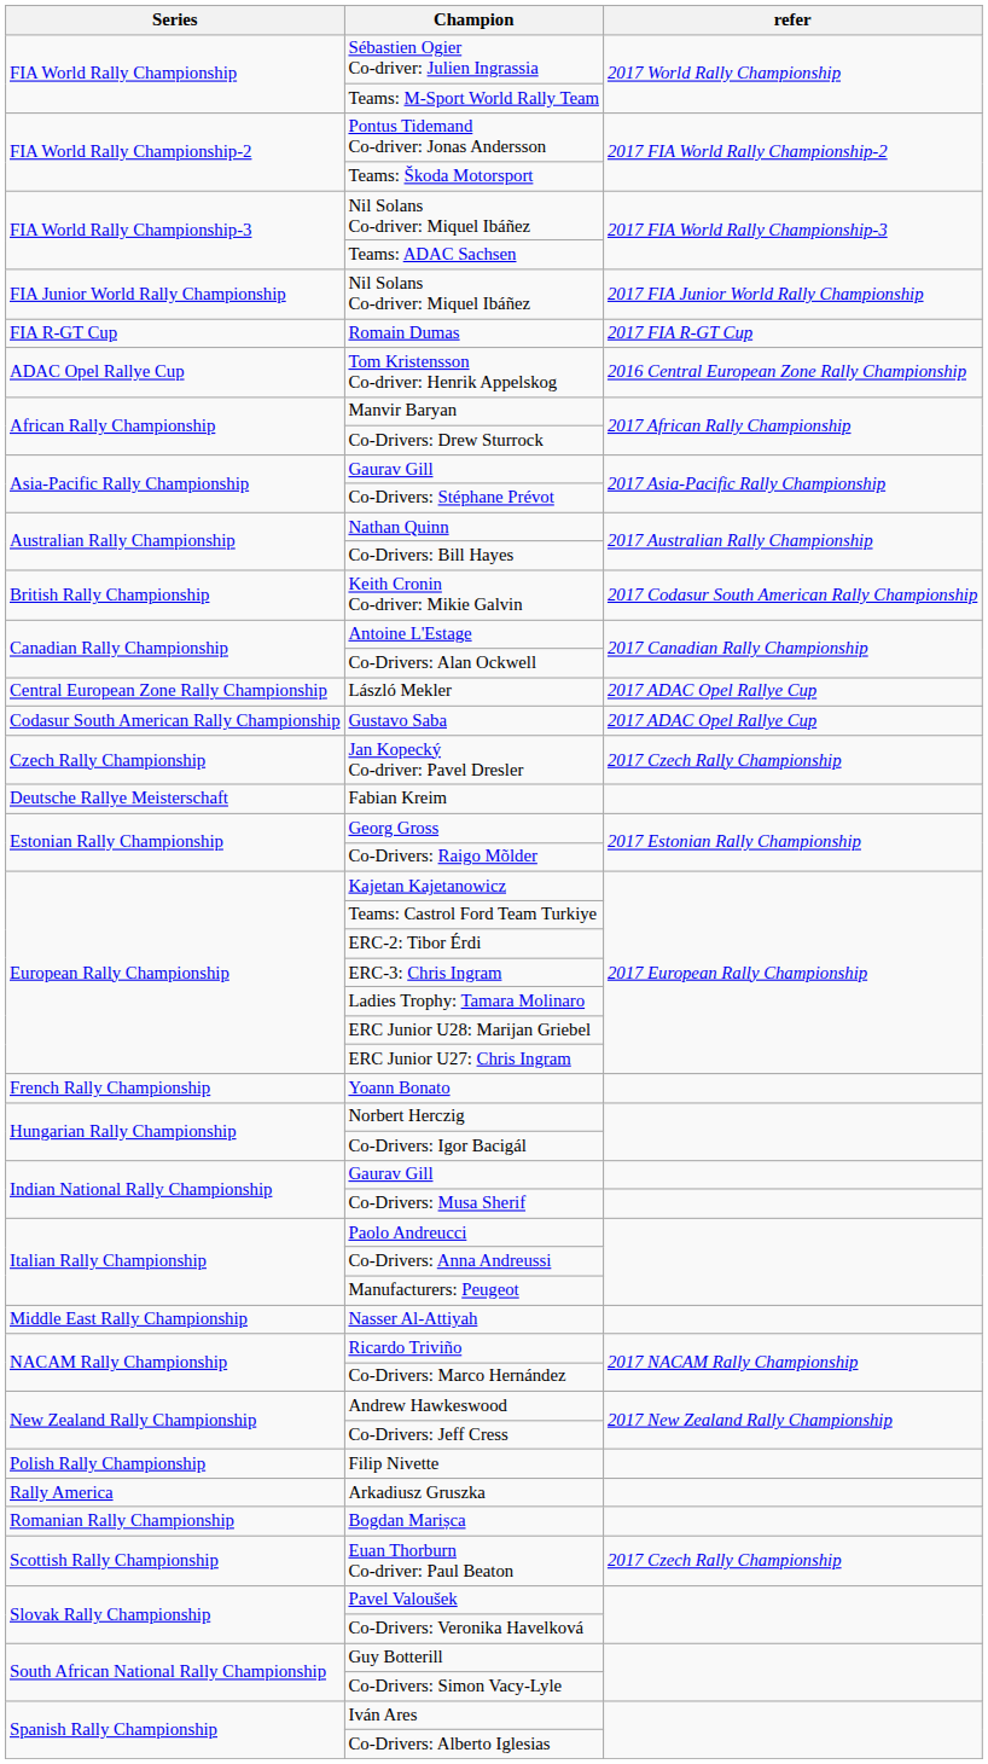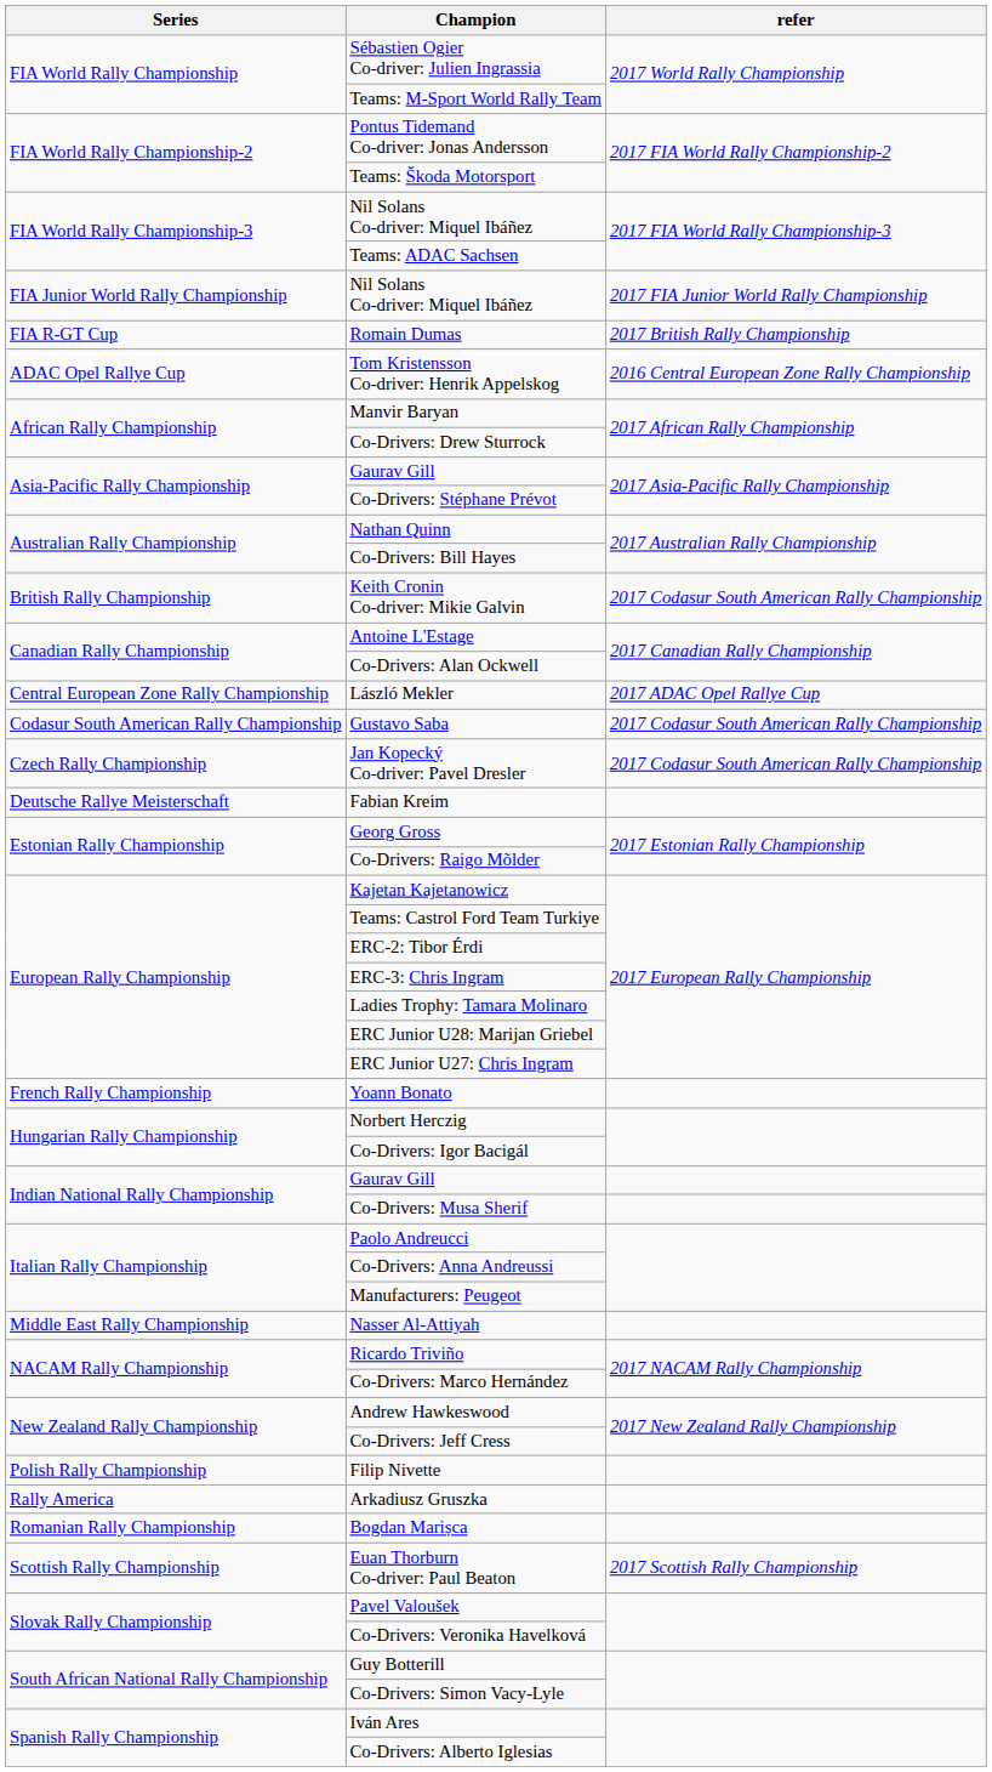Romain Dumas | refer: 2017 FIA R-GT Cup -> 2017 British Rally Championship
Gustavo Saba | refer: 2017 ADAC Opel Rallye Cup -> 2017 Codasur South American Rally Championship
Jan Kopecký Co-driver: Pavel Dresler | refer: 2017 Czech Rally Championship -> 2017 Codasur South American Rally Championship
Euan Thorburn Co-driver: Paul Beaton | refer: 2017 Czech Rally Championship -> 2017 Scottish Rally Championship
